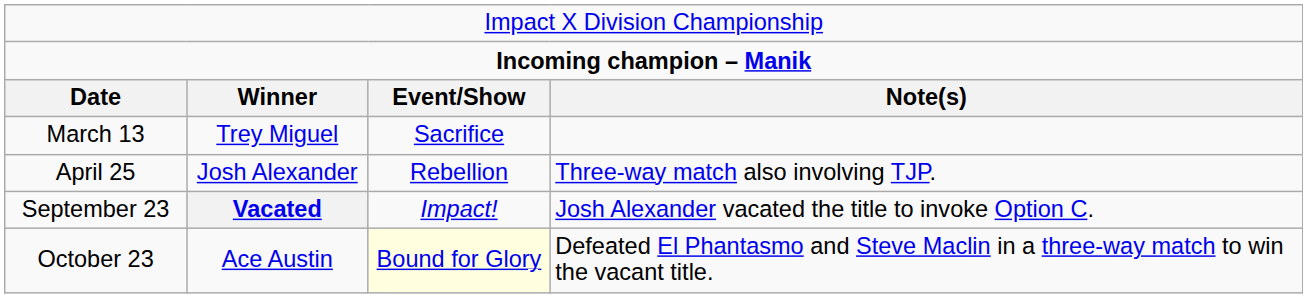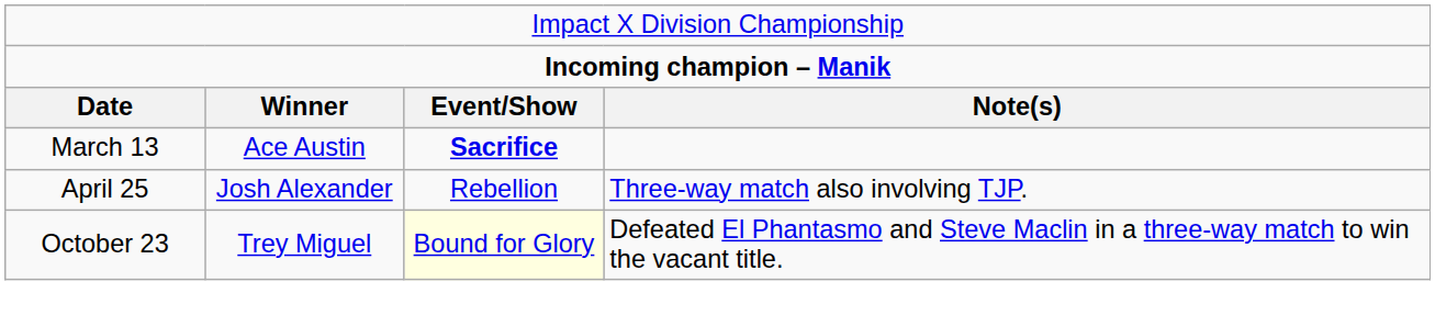March 13 | column 2: Trey Miguel -> Ace Austin
March 13 | column 3: normal -> bold
- row: September 23 | Vacated | Impact! | Josh Alexander vacated the title to invoke Option C.
October 23 | column 2: Ace Austin -> Trey Miguel
